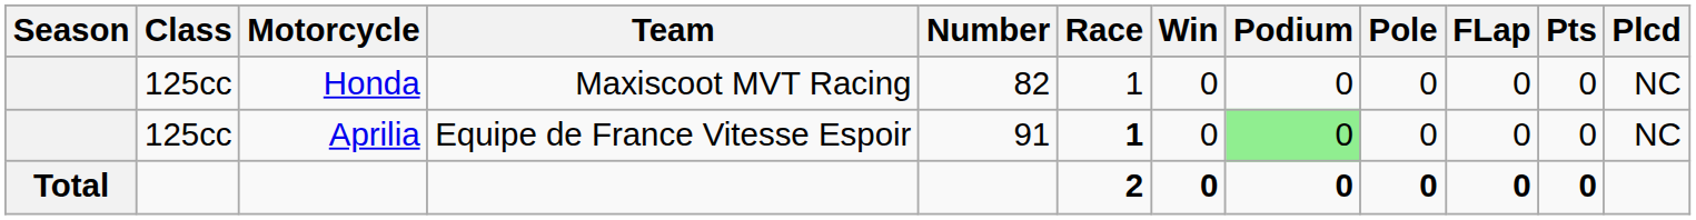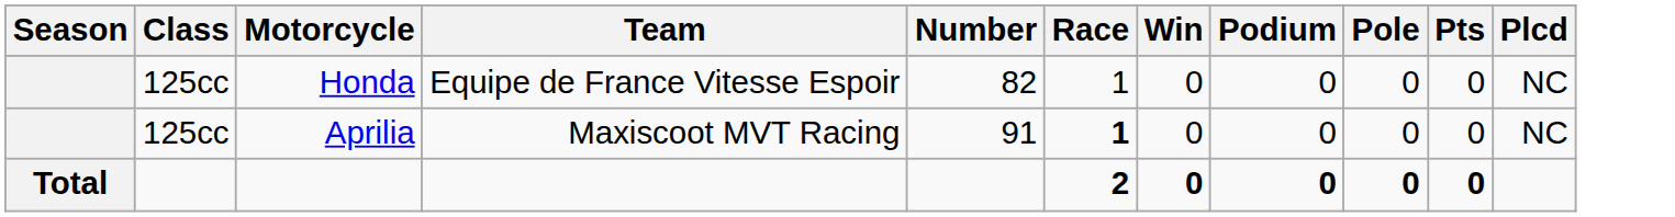- column: FLap | 0 | 0 | 0
Honda | Team: Maxiscoot MVT Racing -> Equipe de France Vitesse Espoir
Aprilia | Team: Equipe de France Vitesse Espoir -> Maxiscoot MVT Racing
Aprilia | Podium: lightgreen background -> no background
